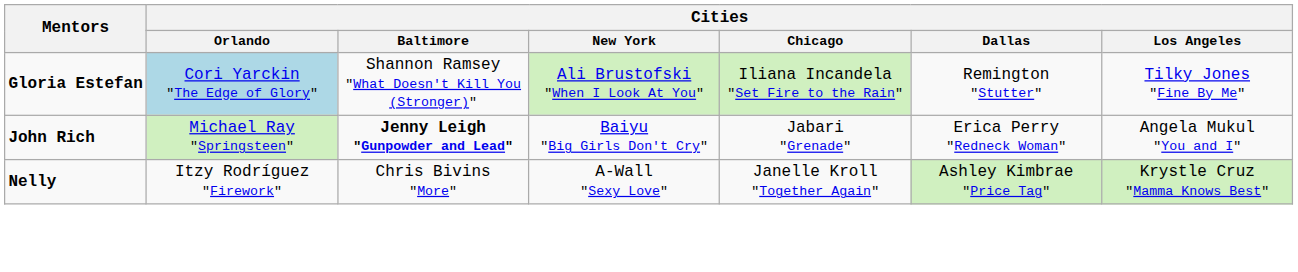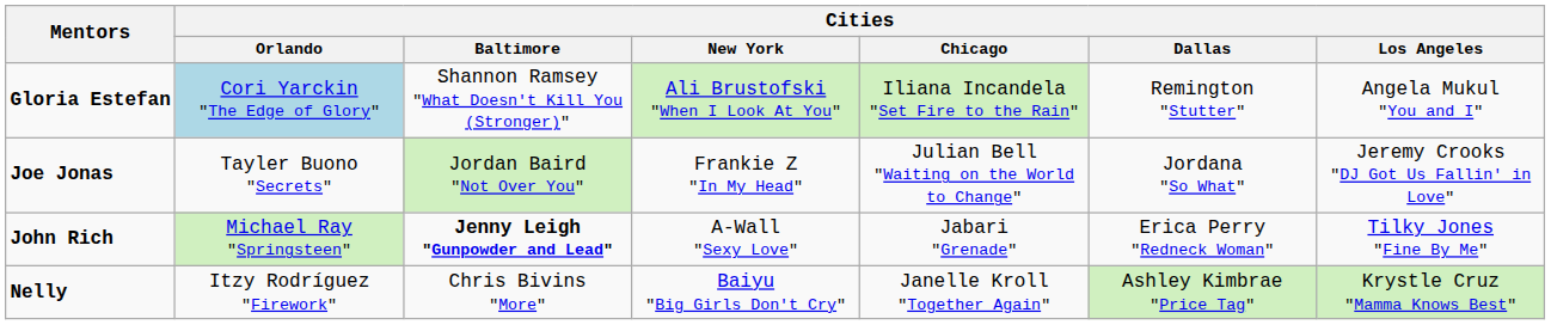Gloria Estefan | Cities / Los Angeles: Tilky Jones "Fine By Me" -> Angela Mukul "You and I"
+ row: Joe Jonas | Tayler Buono "Secrets" | Jordan Baird "Not Over You" | Frankie Z "In My Head" | Julian Bell "Waiting on the World to Change" | Jordana "So What" | Jeremy Crooks "DJ Got Us Fallin' in Love"
John Rich | Cities / New York: Baiyu "Big Girls Don't Cry" -> A-Wall "Sexy Love"
John Rich | Cities / Los Angeles: Angela Mukul "You and I" -> Tilky Jones "Fine By Me"
Nelly | Cities / New York: A-Wall "Sexy Love" -> Baiyu "Big Girls Don't Cry"
